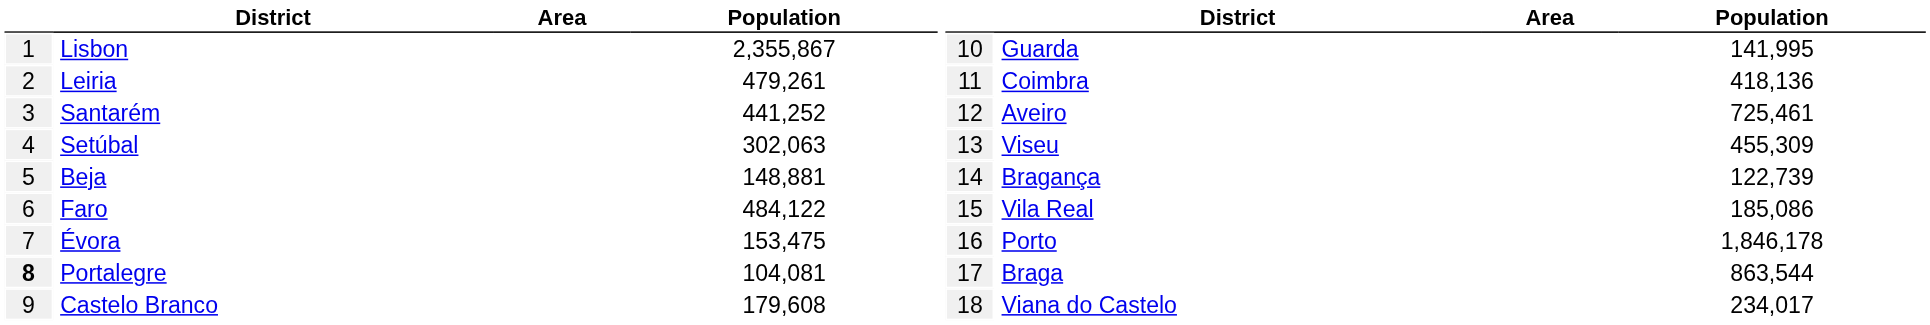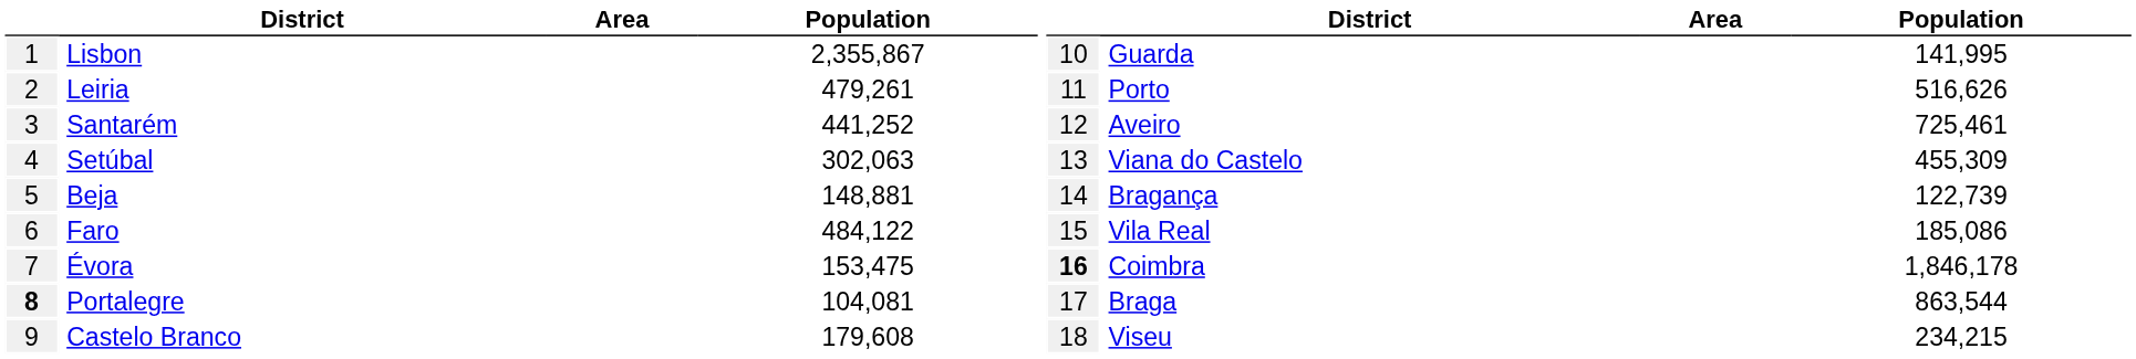Leiria | column 7: Coimbra -> Porto
Leiria | column 9: 418,136 -> 516,626
Setúbal | column 7: Viseu -> Viana do Castelo
Évora | column 6: normal -> bold
Évora | column 7: Porto -> Coimbra
Castelo Branco | column 7: Viana do Castelo -> Viseu
Castelo Branco | column 9: 234,017 -> 234,215
